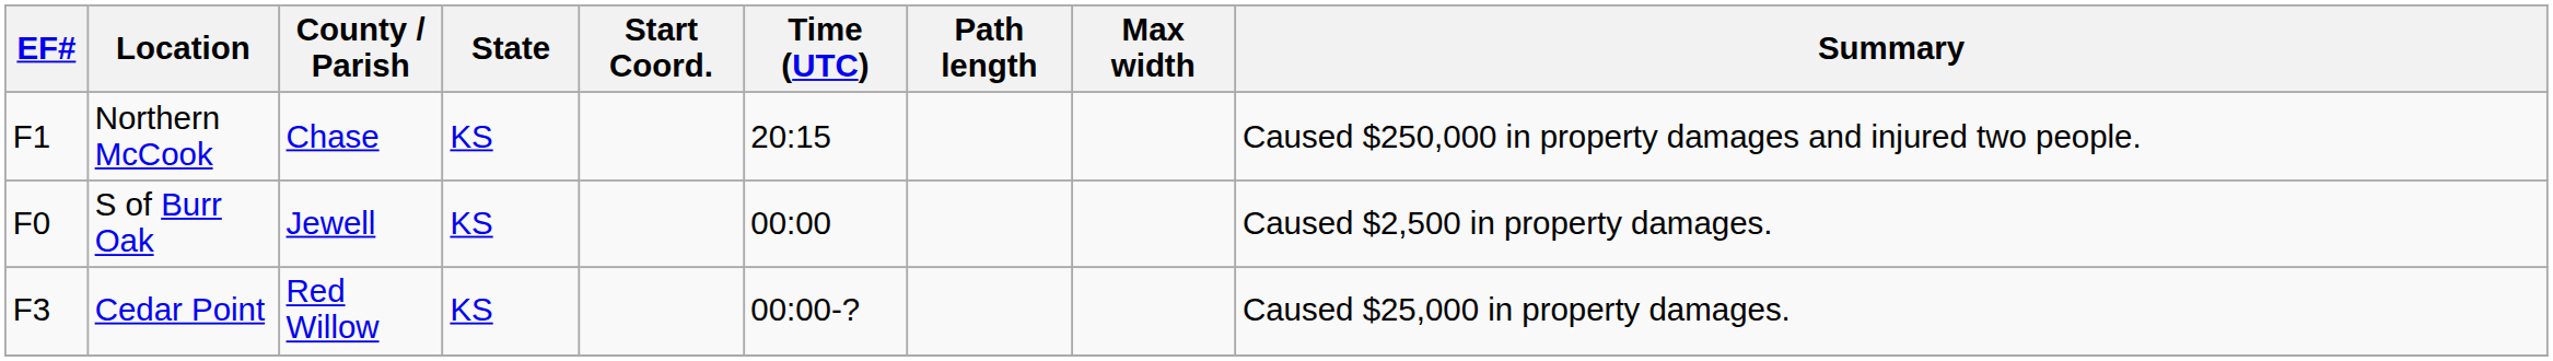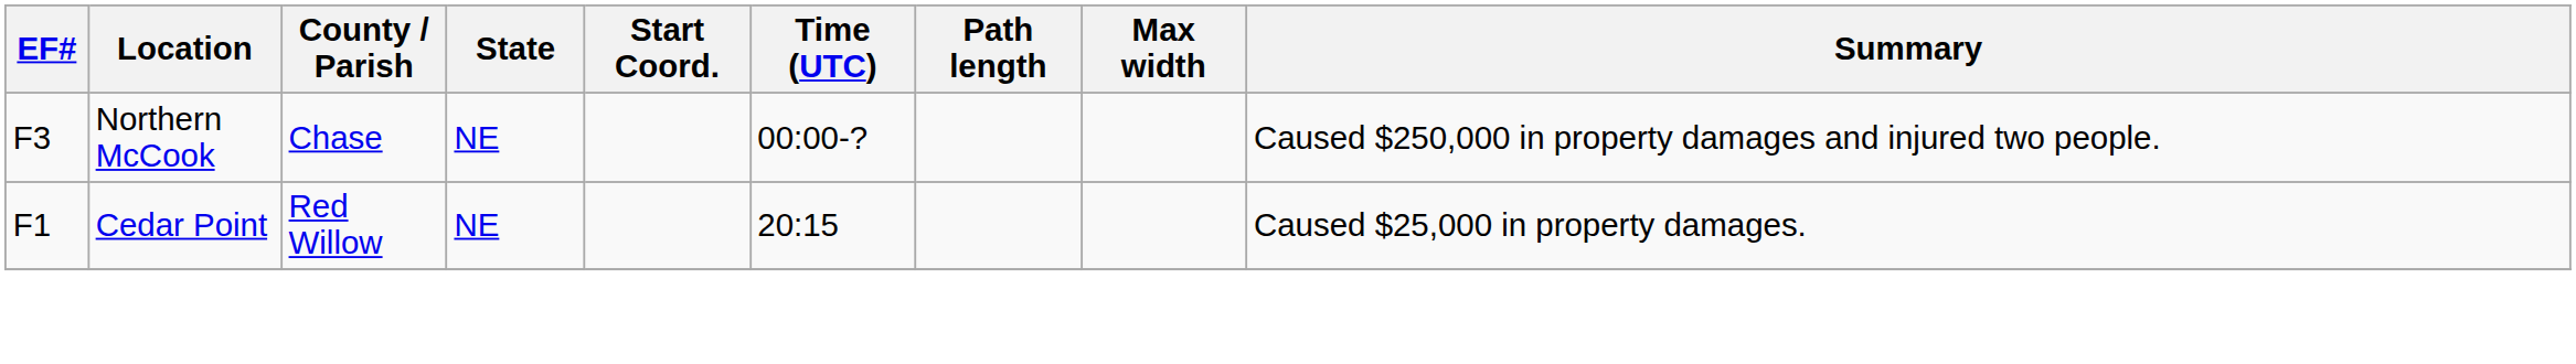Northern McCook | EF#: F1 -> F3
Northern McCook | State: KS -> NE
Northern McCook | Time (UTC): 20:15 -> 00:00-?
- row: F0 | S of Burr Oak | Jewell | KS | 00:00 | Caused $2,500 in property damages.
Cedar Point | EF#: F3 -> F1
Cedar Point | State: KS -> NE
Cedar Point | Time (UTC): 00:00-? -> 20:15
